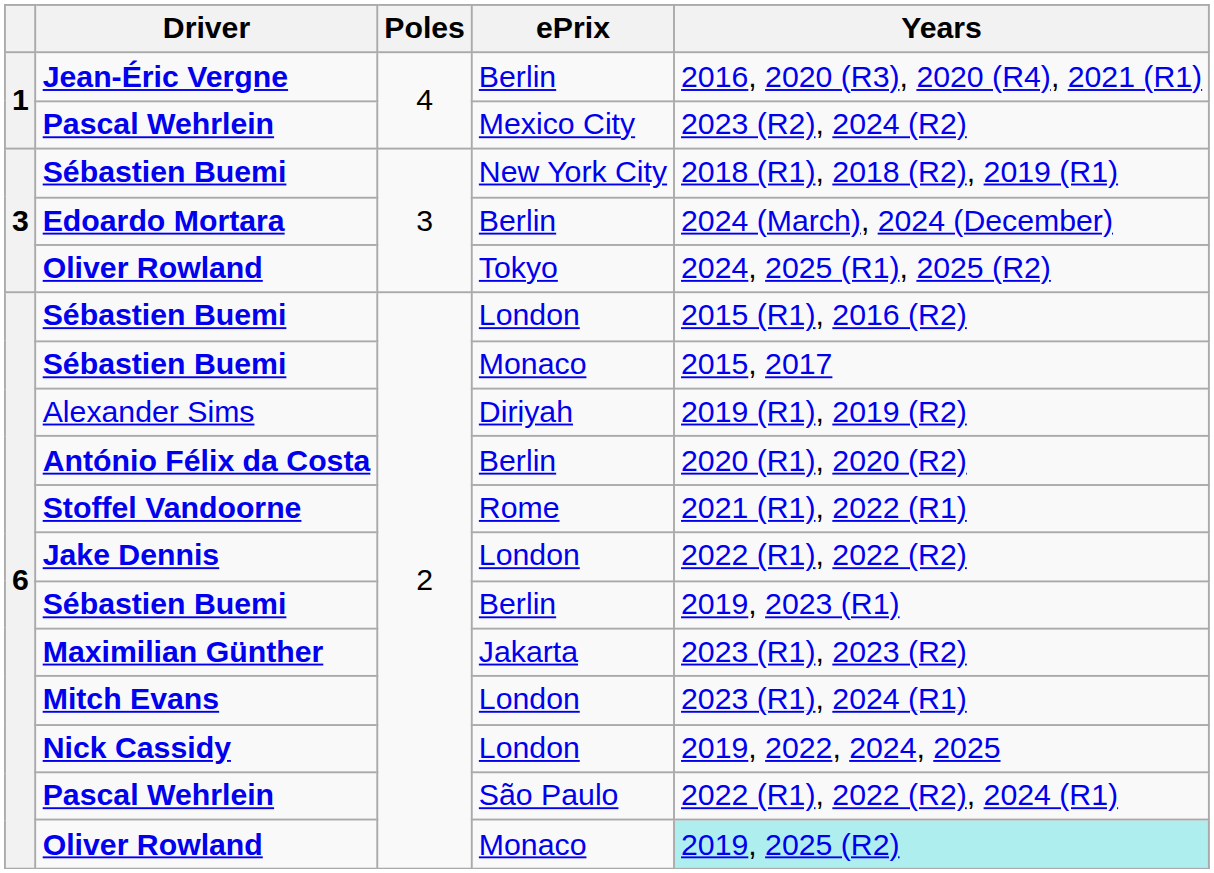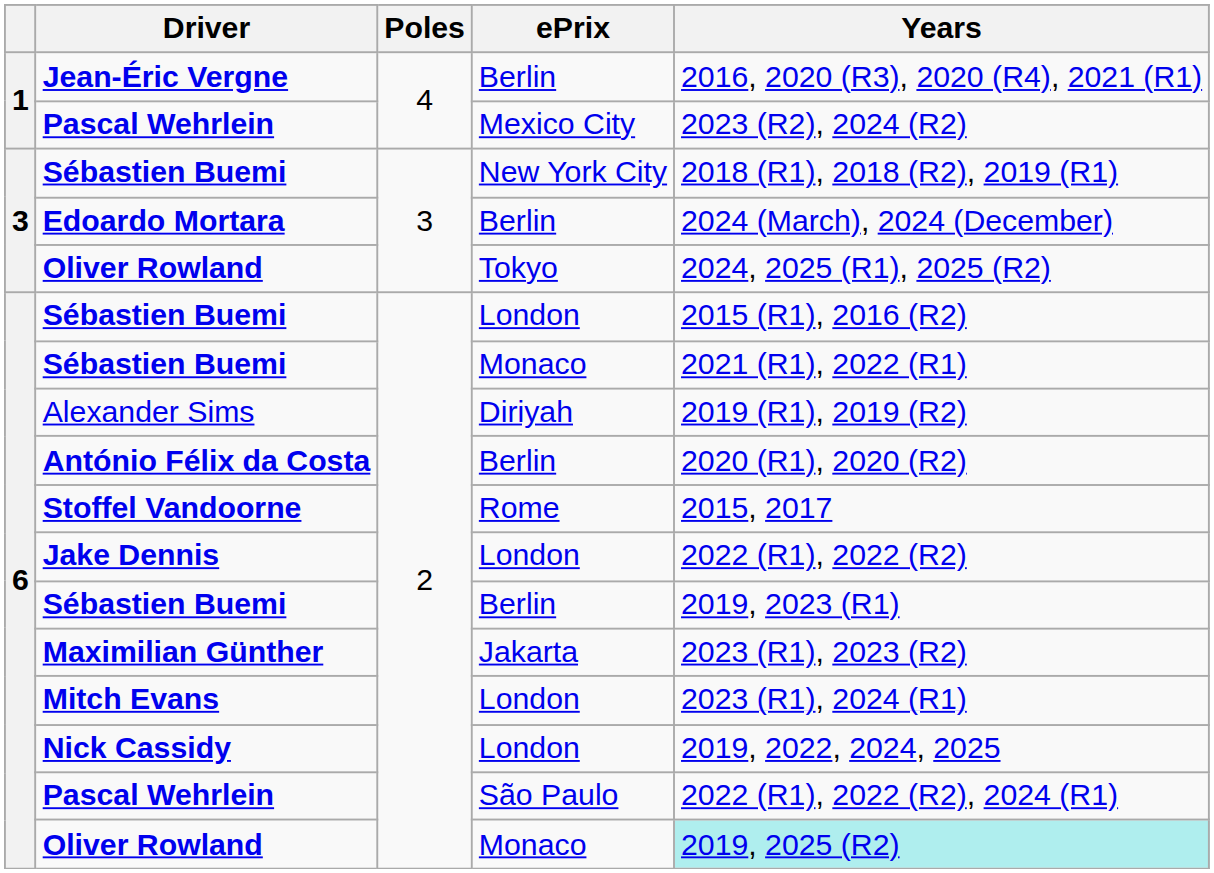Sébastien Buemi / Monaco | Years: 2015, 2017 -> 2021 (R1), 2022 (R1)
Stoffel Vandoorne | Years: 2021 (R1), 2022 (R1) -> 2015, 2017
